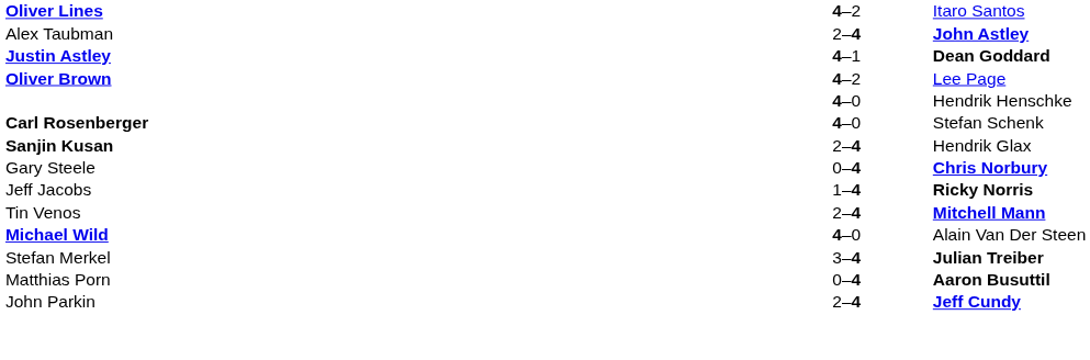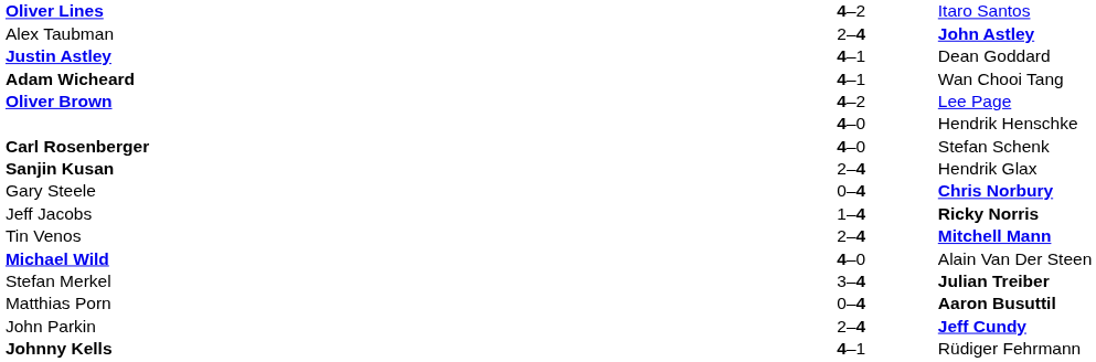Justin Astley | column 3: bold -> normal
+ row: Adam Wicheard | 4–1 | Wan Chooi Tang
+ row: Johnny Kells | 4–1 | Rüdiger Fehrmann
